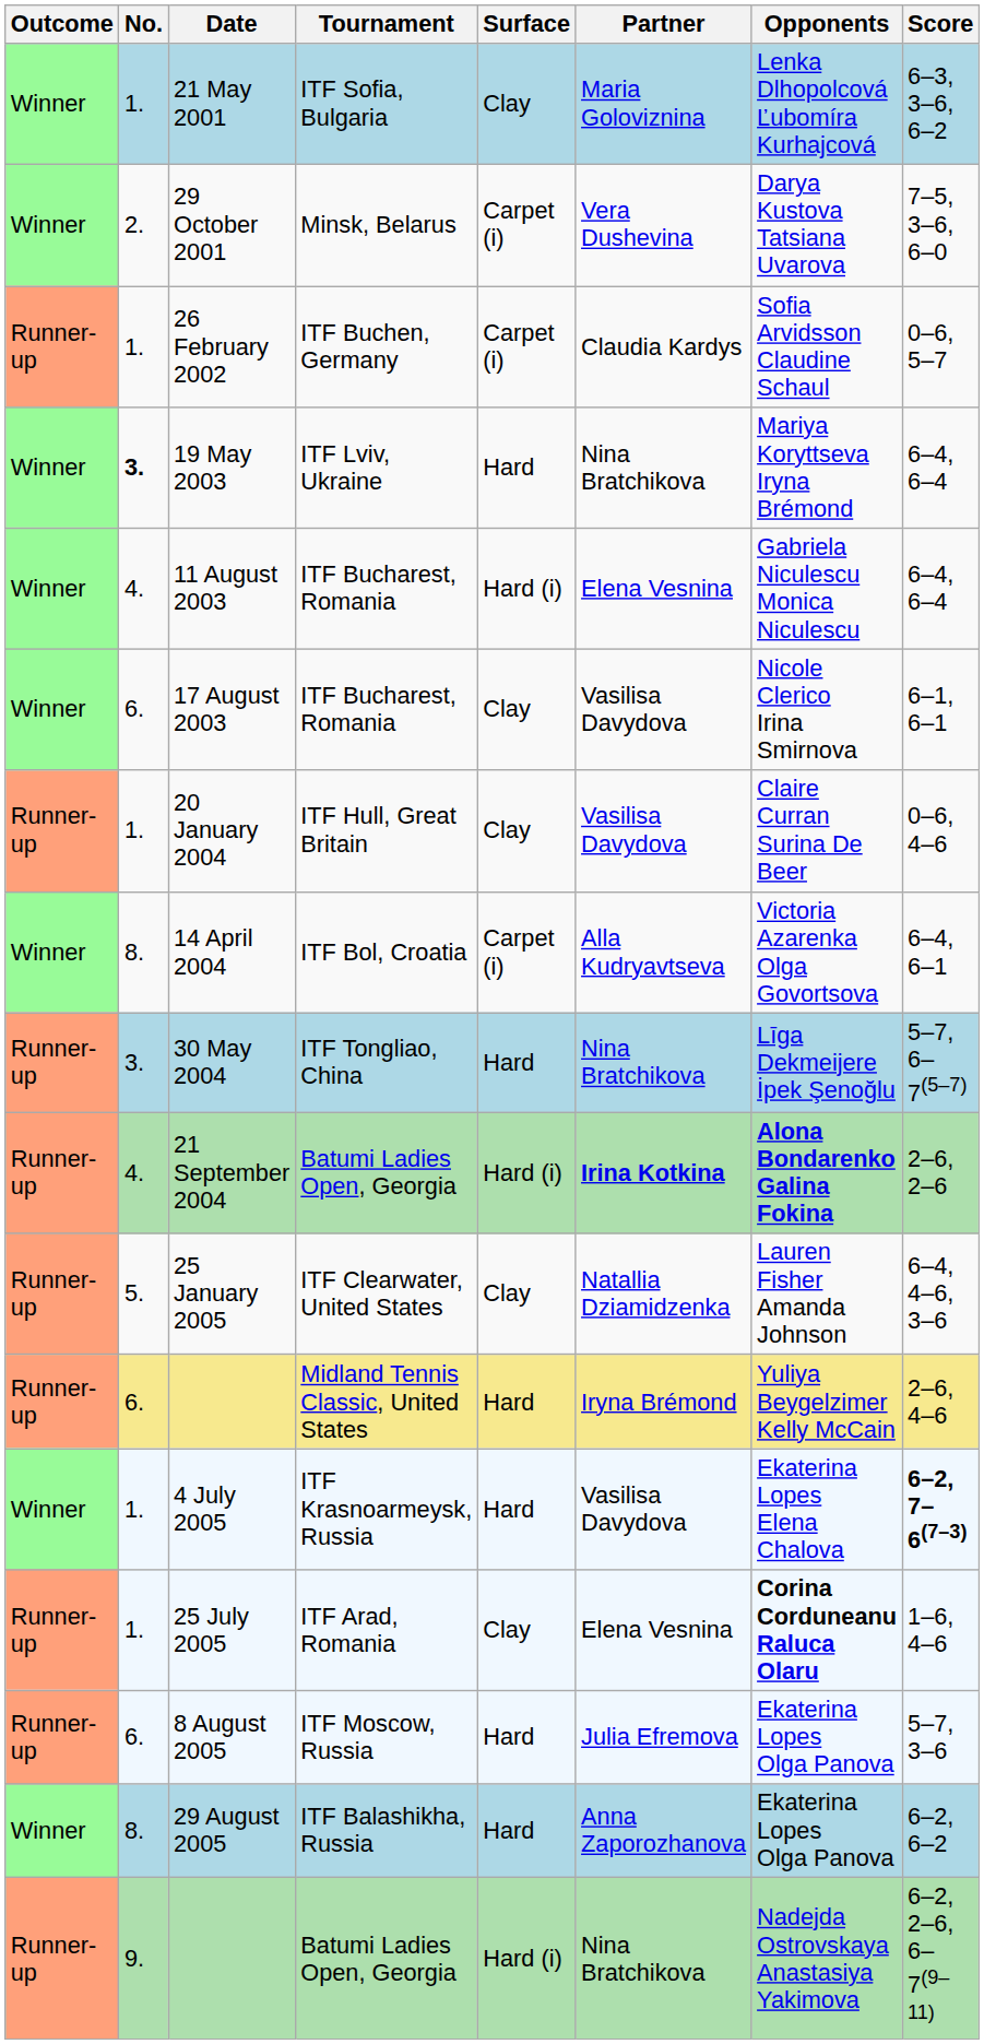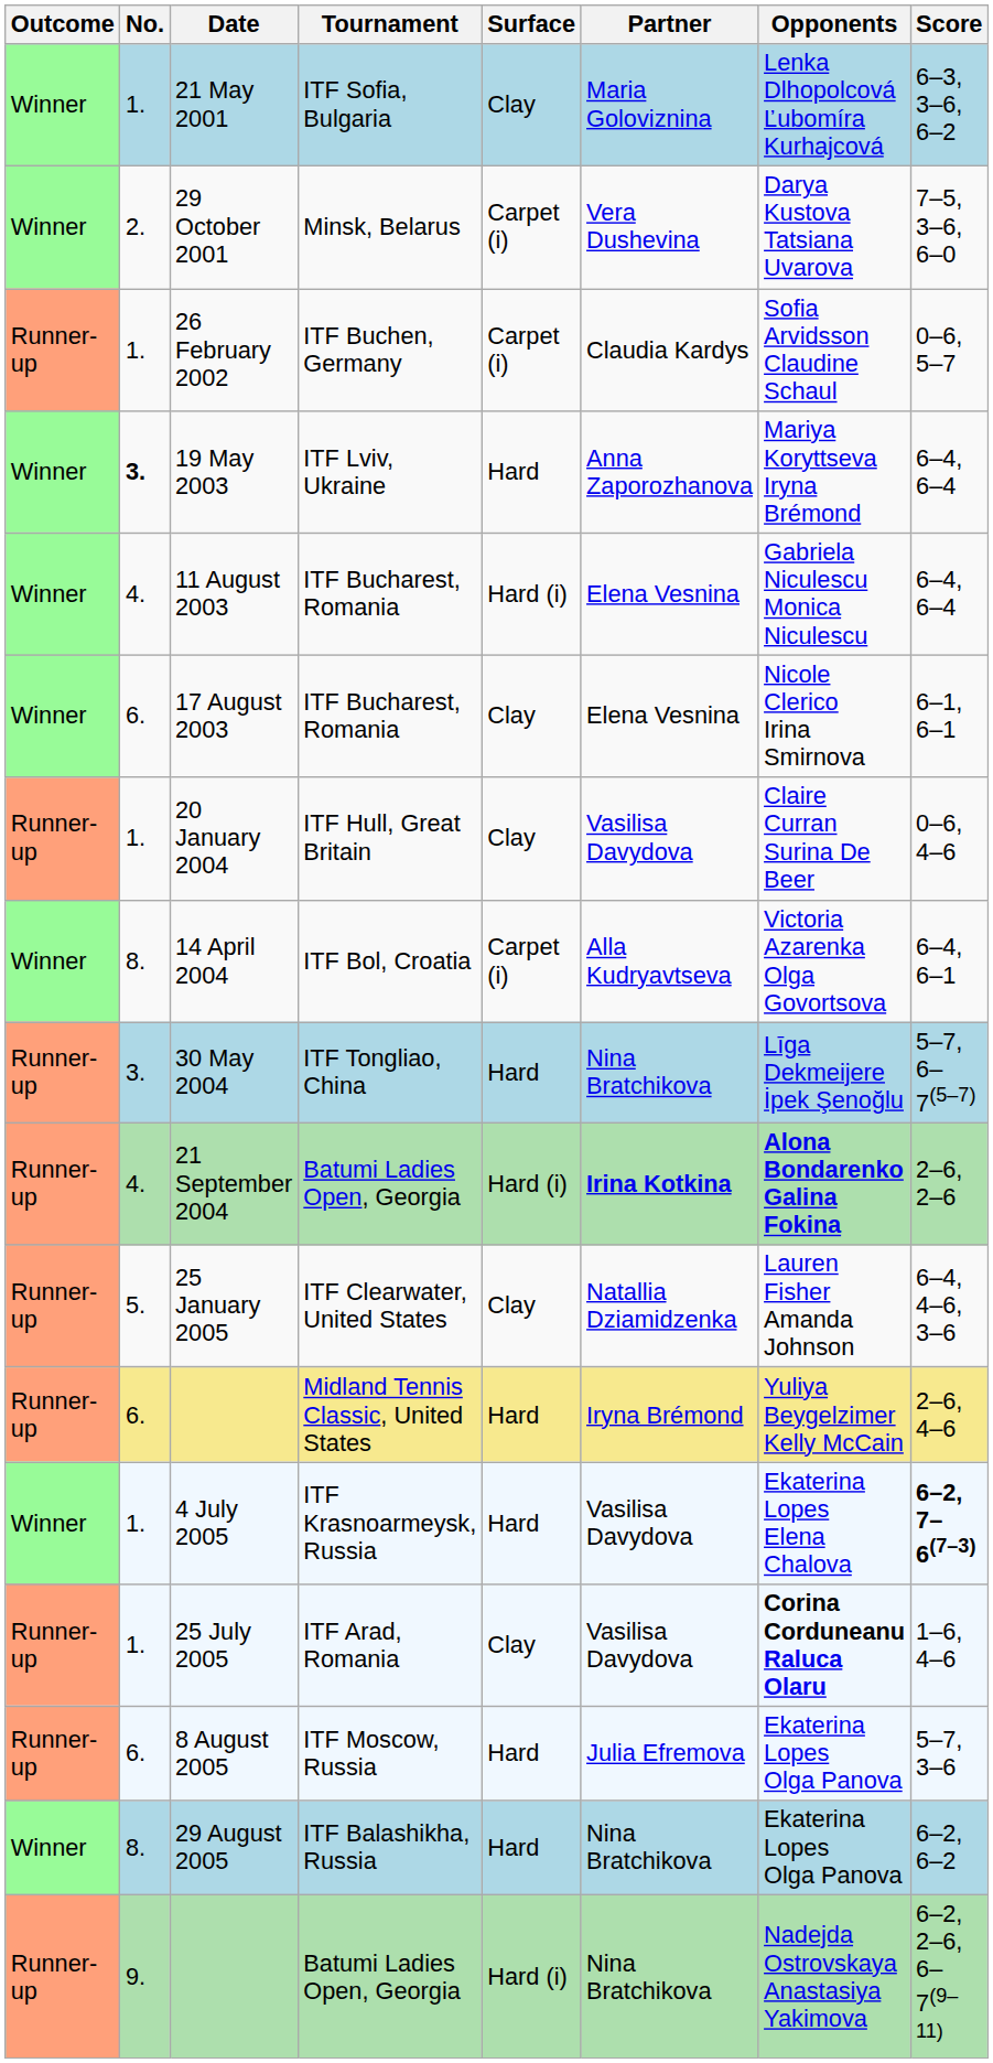19 May 2003 | Partner: Nina Bratchikova -> Anna Zaporozhanova
17 August 2003 | Partner: Vasilisa Davydova -> Elena Vesnina
25 July 2005 | Partner: Elena Vesnina -> Vasilisa Davydova
29 August 2005 | Partner: Anna Zaporozhanova -> Nina Bratchikova
